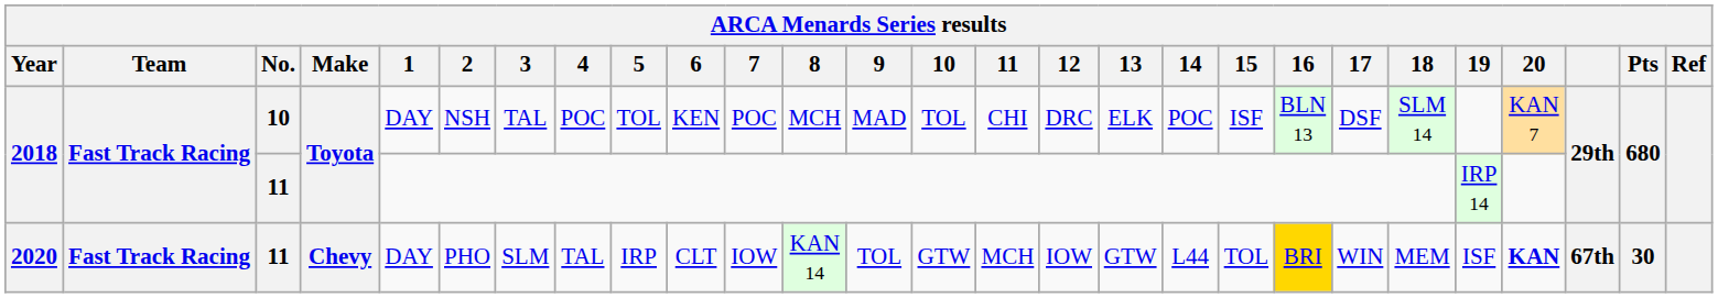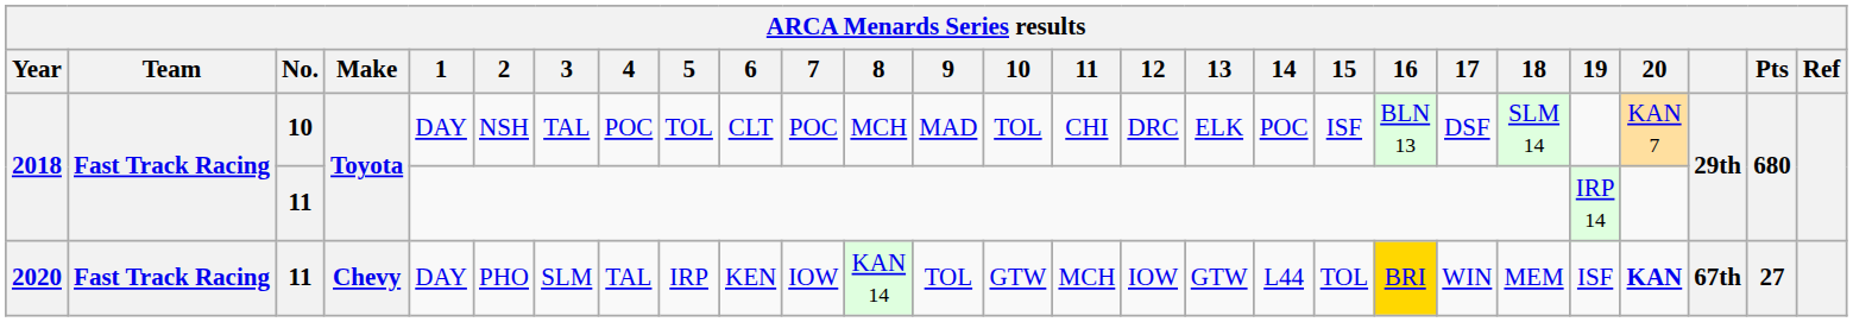2018 / 10 | 6: KEN -> CLT
2020 | 6: CLT -> KEN
2020 | Pts: 30 -> 27
